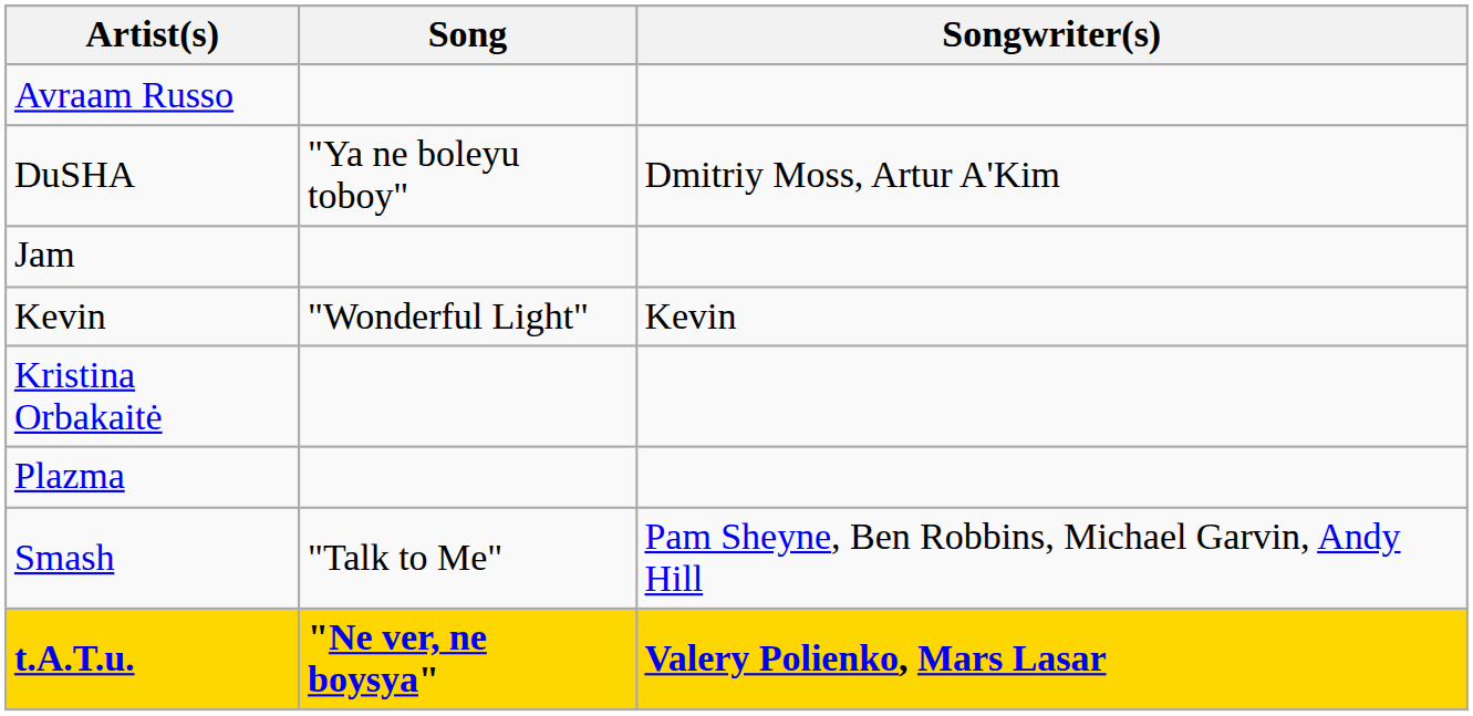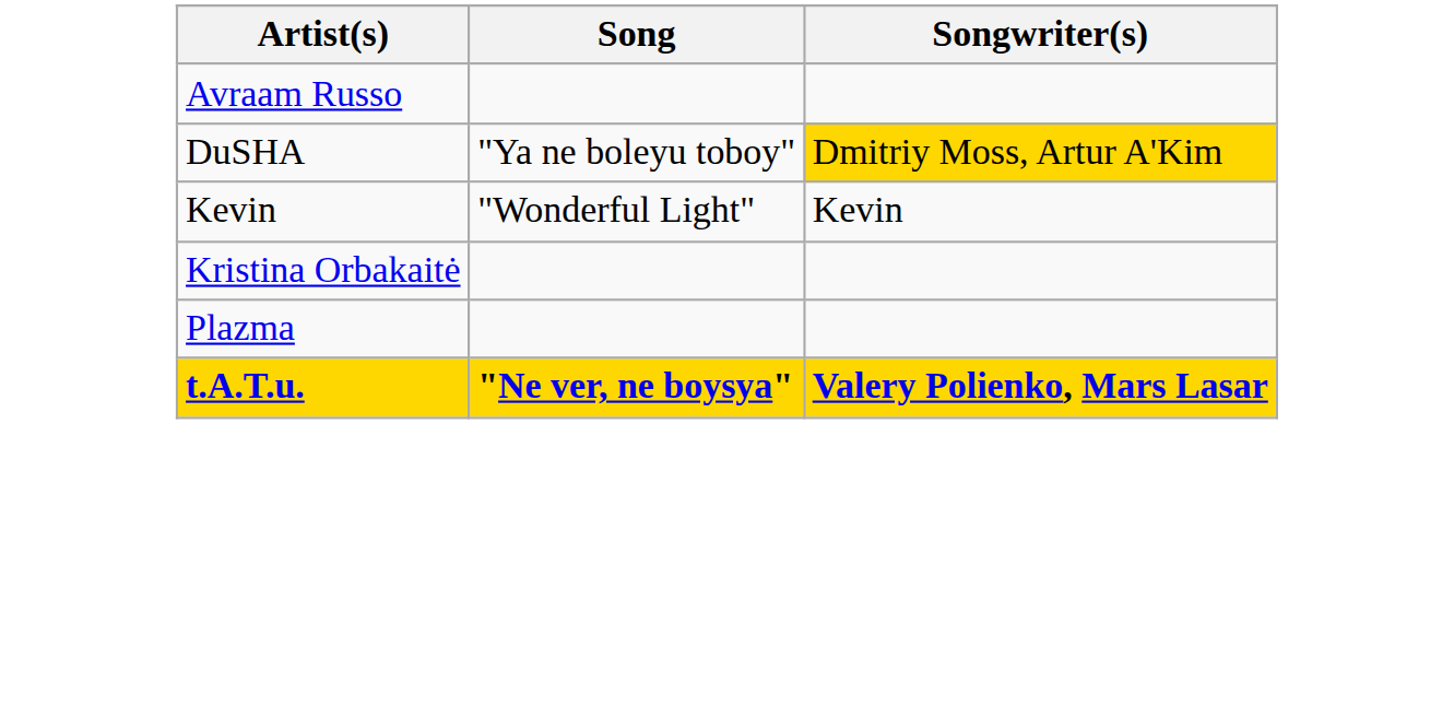DuSHA | Songwriter(s): no background -> gold background
- row: Jam
- row: Smash | "Talk to Me" | Pam Sheyne, Ben Robbins, Michael Garvin, Andy Hill
